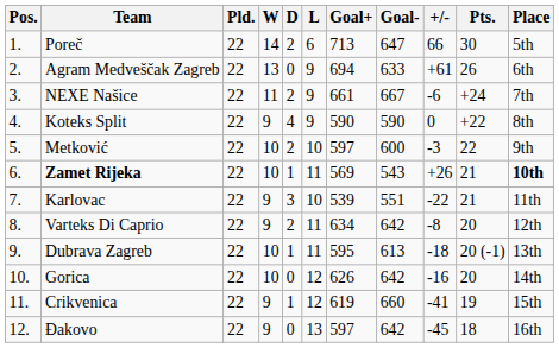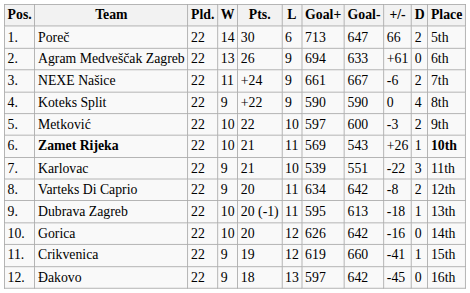columns swapped: D <-> Pts.
